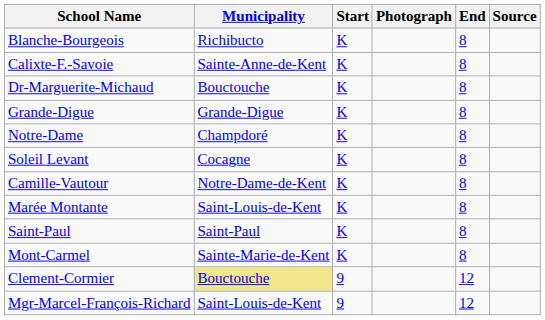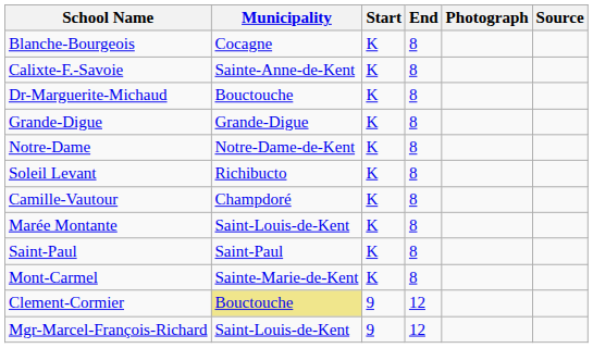columns swapped: End <-> Photograph
Blanche-Bourgeois | Municipality: Richibucto -> Cocagne
Notre-Dame | Municipality: Champdoré -> Notre-Dame-de-Kent
Soleil Levant | Municipality: Cocagne -> Richibucto
Camille-Vautour | Municipality: Notre-Dame-de-Kent -> Champdoré
